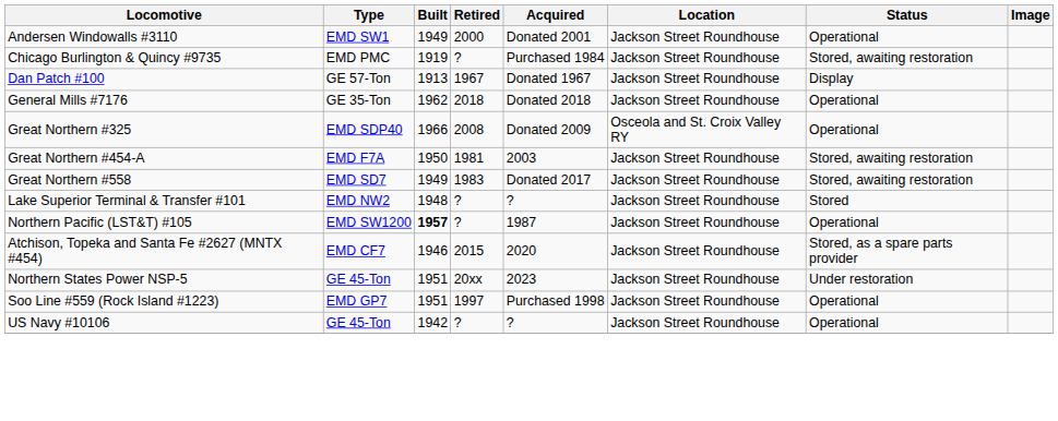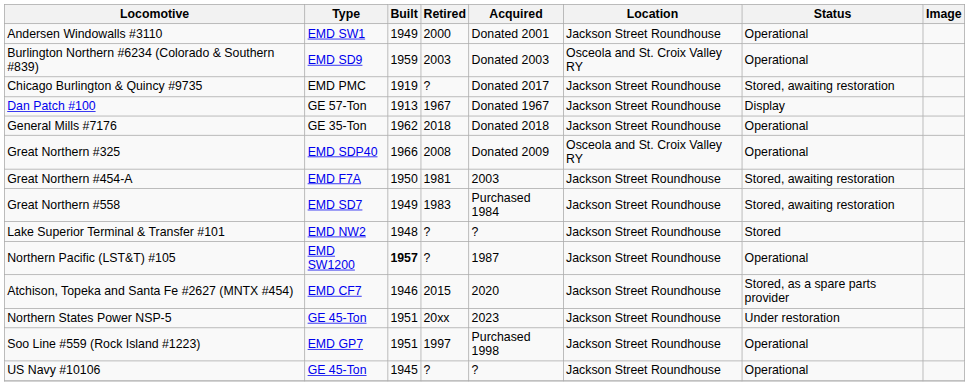+ row: Burlington Northern #6234 (Colorado & Southern #839) | EMD SD9 | 1959 | 2003 | Donated 2003 | Osceola and St. Croix Valley RY | Operational
Chicago Burlington & Quincy #9735 | Acquired: Purchased 1984 -> Donated 2017
Great Northern #558 | Acquired: Donated 2017 -> Purchased 1984
US Navy #10106 | Built: 1942 -> 1945
